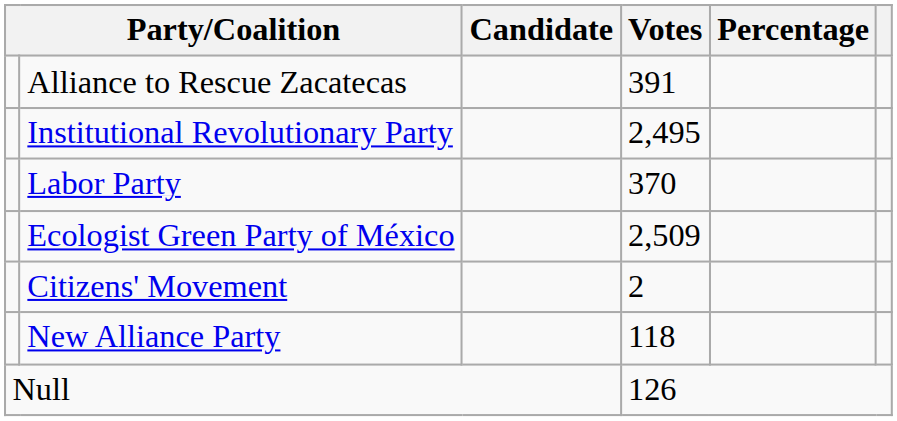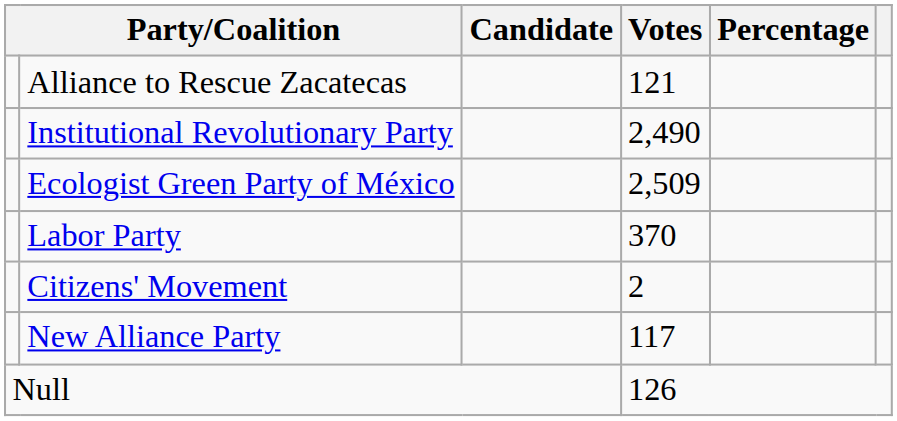Alliance to Rescue Zacatecas | Votes: 391 -> 121
Institutional Revolutionary Party | Votes: 2,495 -> 2,490
rows swapped: Ecologist Green Party of México <-> Labor Party
New Alliance Party | Votes: 118 -> 117
